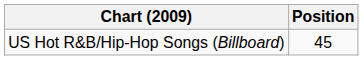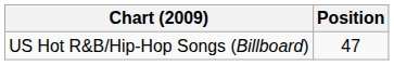US Hot R&B/Hip-Hop Songs (Billboard) | Position: 45 -> 47
